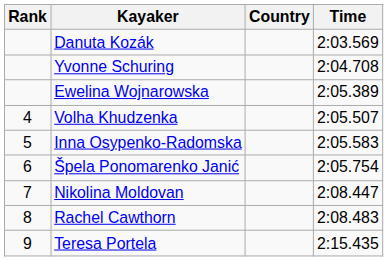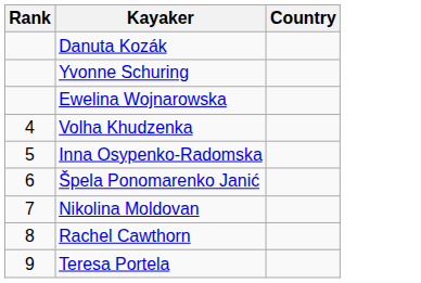- column: Time | 2:03.569 | 2:04.708 | 2:05.389 | 2:05.507 | 2:05.583 | 2:05.754 | 2:08.447 | 2:08.483 | 2:15.435
